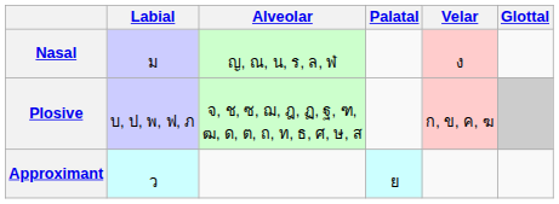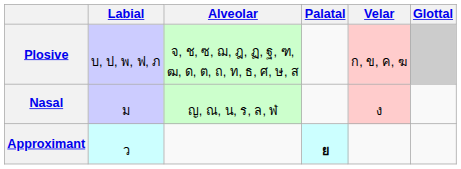rows swapped: Nasal <-> Plosive
Approximant | Palatal: normal -> bold
